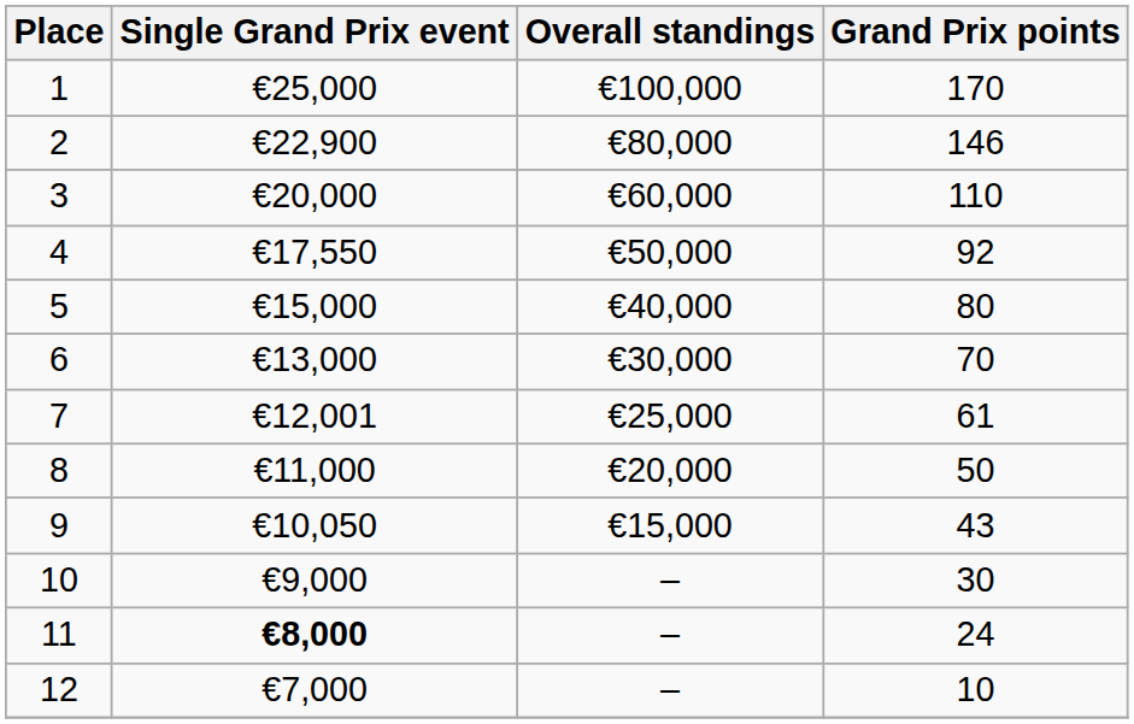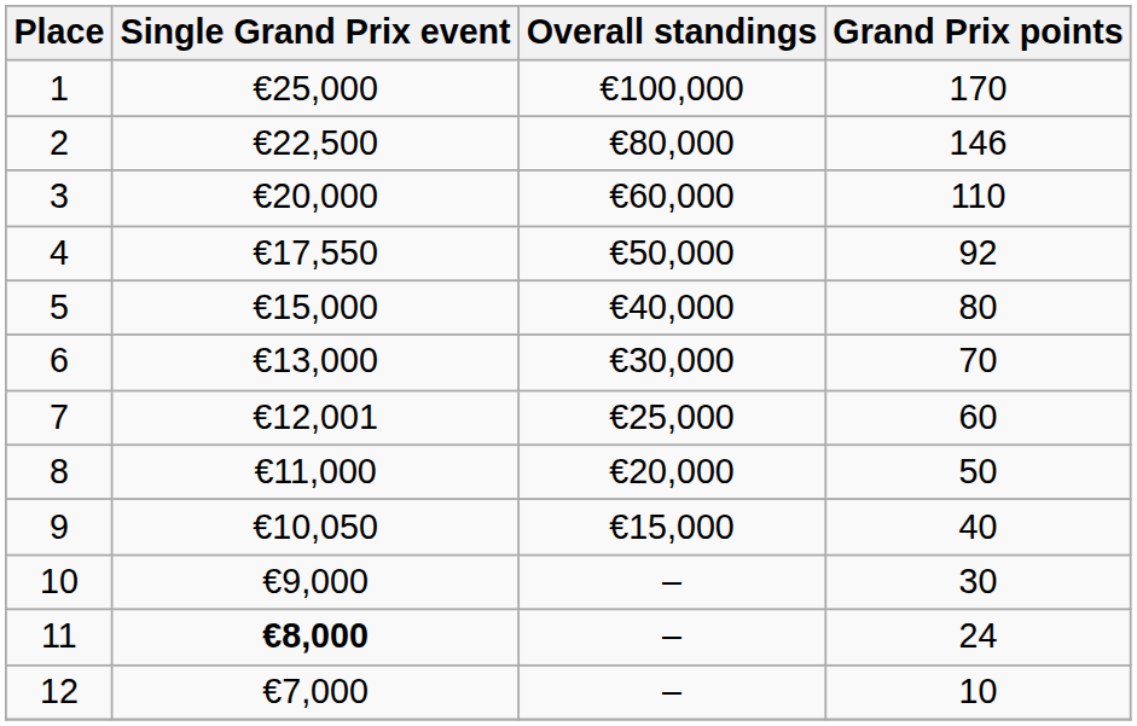2 | Single Grand Prix event: €22,900 -> €22,500
7 | Grand Prix points: 61 -> 60
9 | Grand Prix points: 43 -> 40
